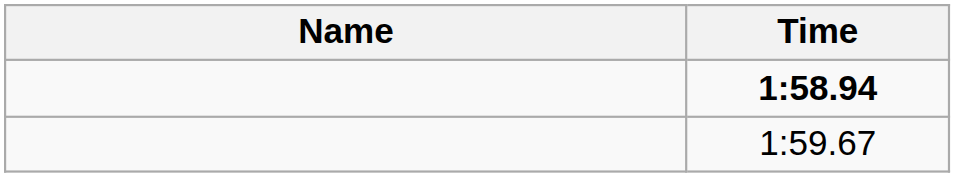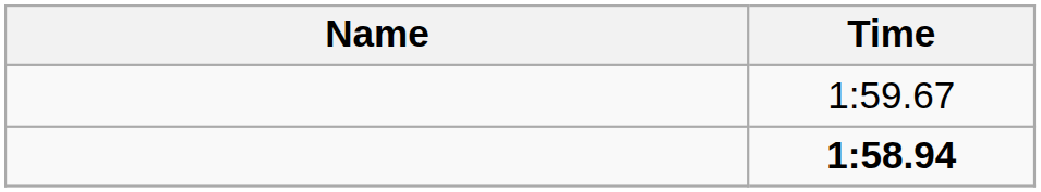rows swapped: 1:58.94 <-> 1:59.67
